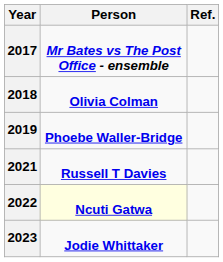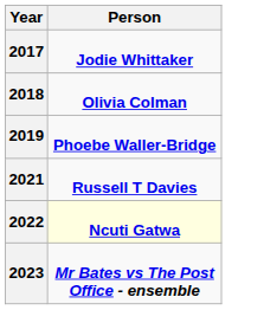- column: Ref.
2017 | Person: Mr Bates vs The Post Office - ensemble -> Jodie Whittaker
2023 | Person: Jodie Whittaker -> Mr Bates vs The Post Office - ensemble
